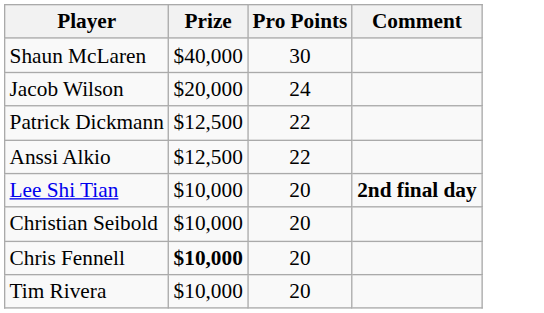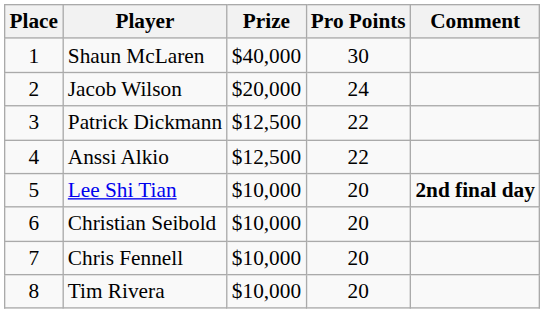+ column: Place | 1 | 2 | 3 | 4 | 5 | 6 | 7 | 8
Chris Fennell | Prize: bold -> normal
